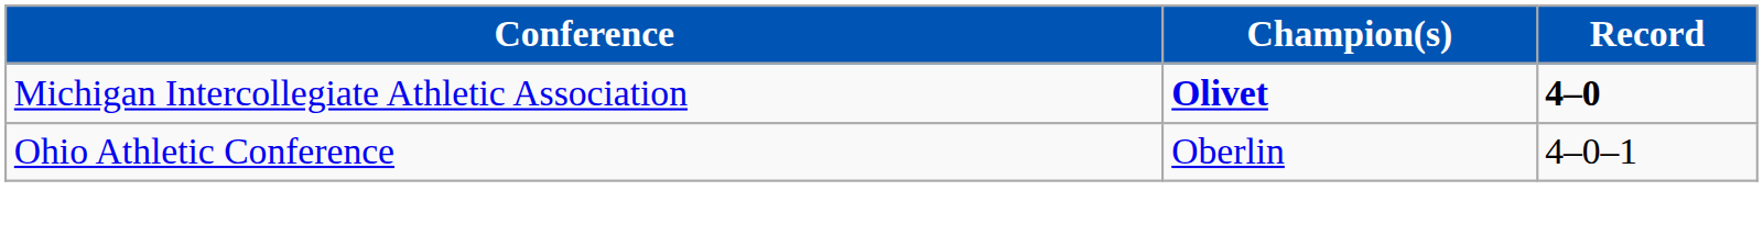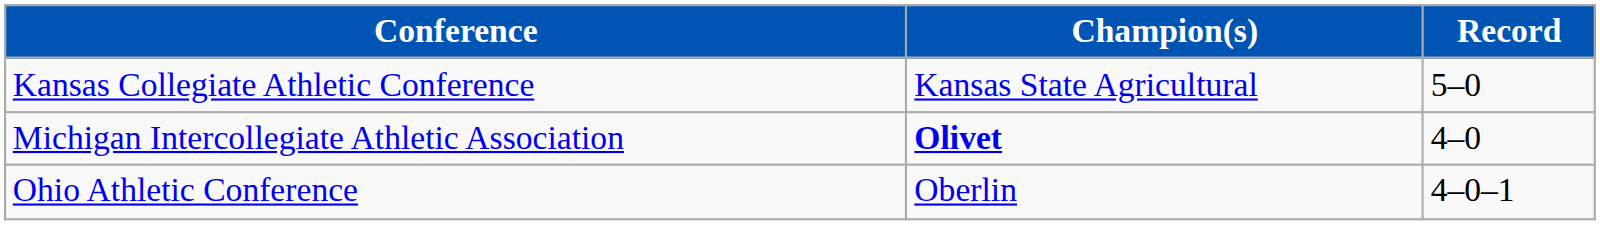+ row: Kansas Collegiate Athletic Conference | Kansas State Agricultural | 5–0
Michigan Intercollegiate Athletic Association | Record: bold -> normal
